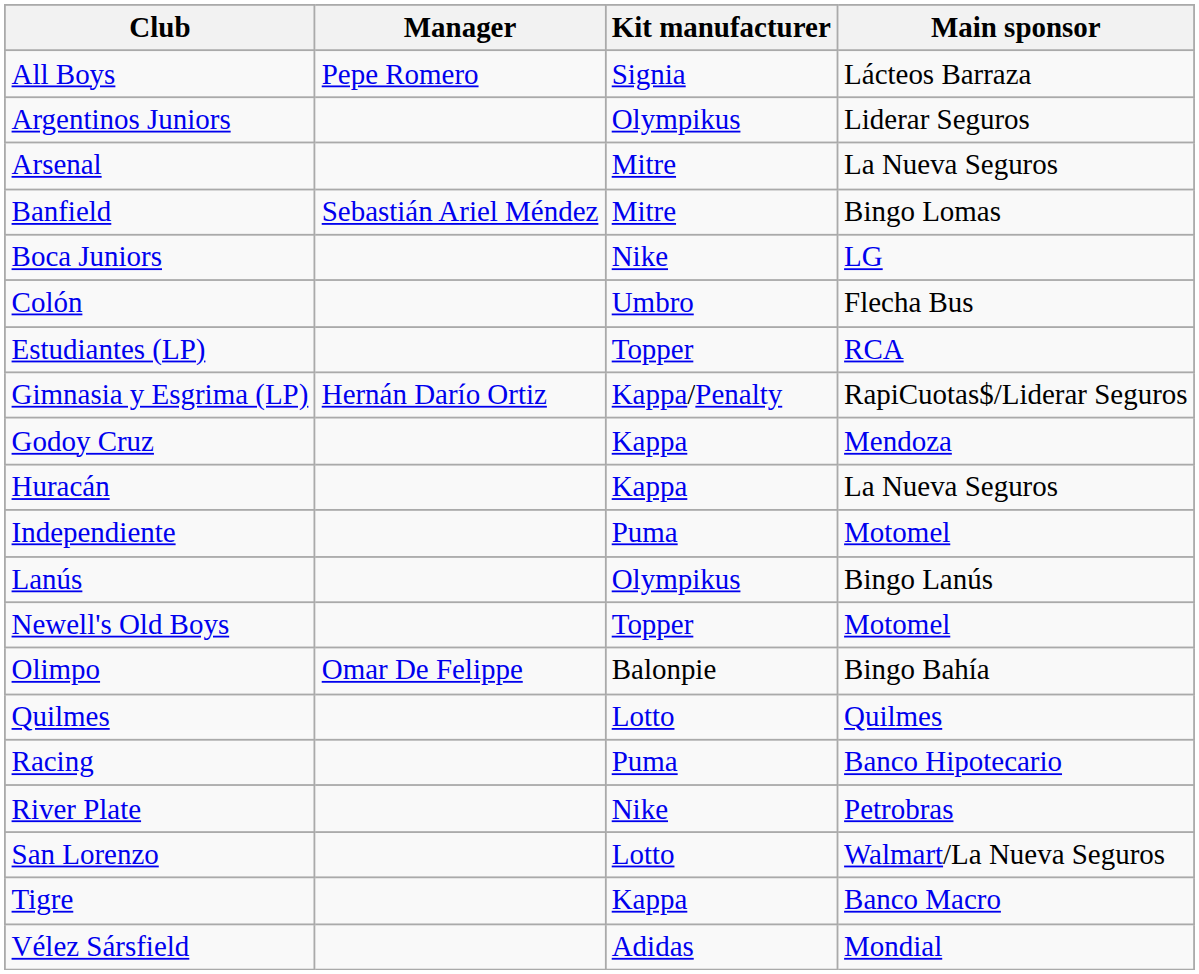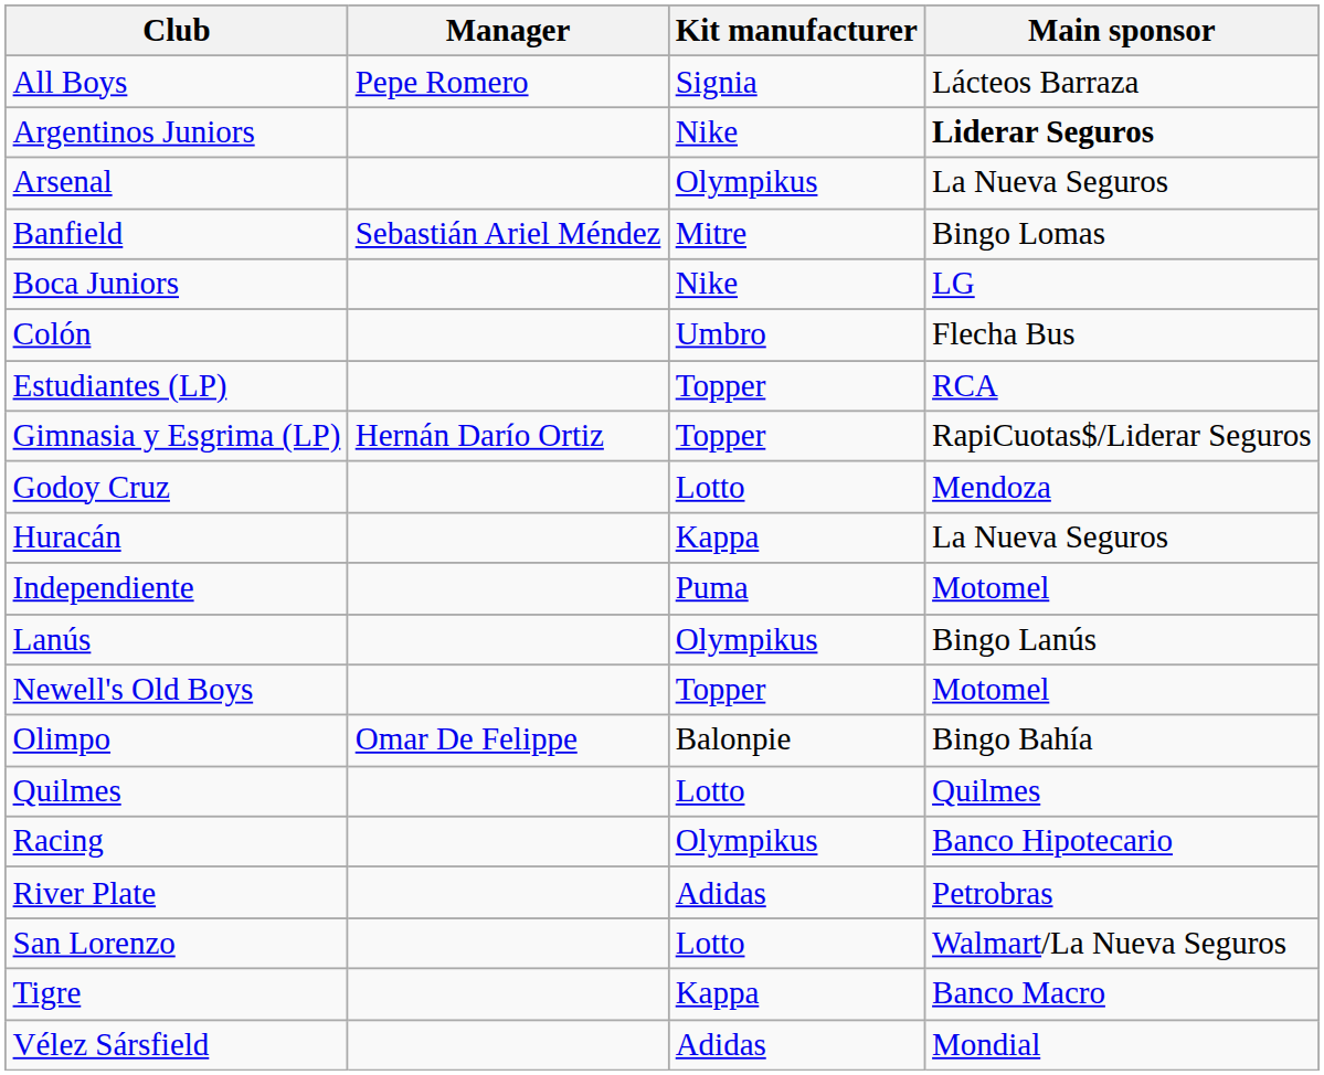Argentinos Juniors | Kit manufacturer: Olympikus -> Nike
Argentinos Juniors | Main sponsor: normal -> bold
Arsenal | Kit manufacturer: Mitre -> Olympikus
Gimnasia y Esgrima (LP) | Kit manufacturer: Kappa/Penalty -> Topper
Godoy Cruz | Kit manufacturer: Kappa -> Lotto
Racing | Kit manufacturer: Puma -> Olympikus
River Plate | Kit manufacturer: Nike -> Adidas
